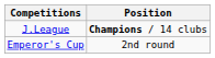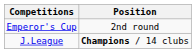rows swapped: J.League <-> Emperor's Cup
